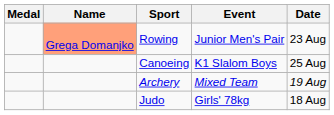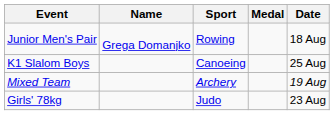columns swapped: Medal <-> Event
Rowing | Name: lightsalmon background -> no background
Rowing | Date: 23 Aug -> 18 Aug
Judo | Date: 18 Aug -> 23 Aug
